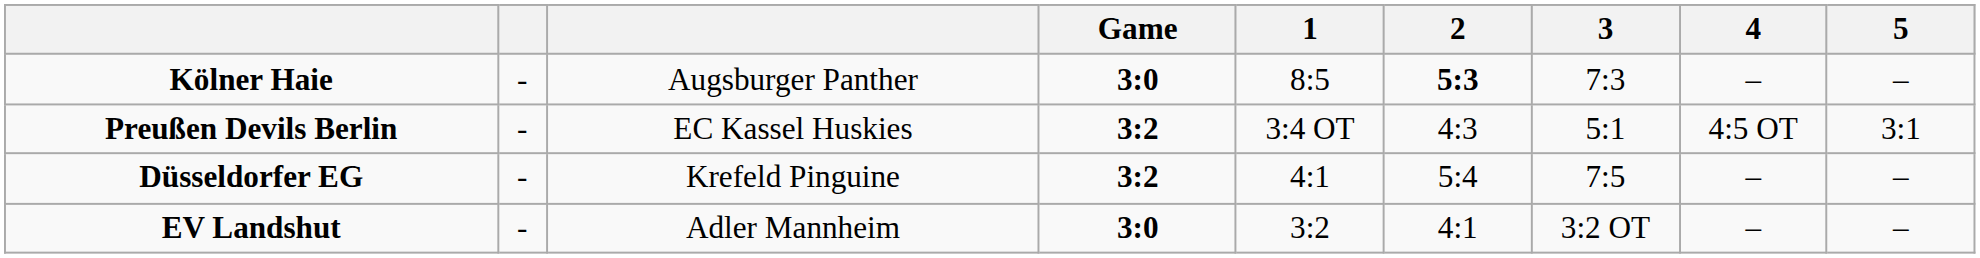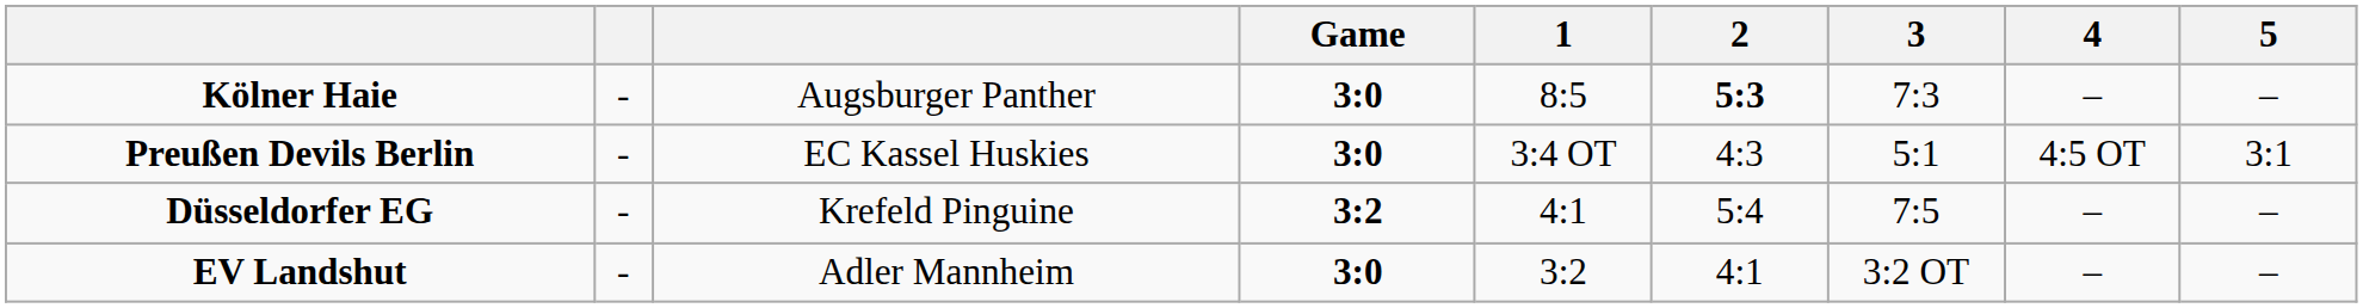Preußen Devils Berlin | Game: 3:2 -> 3:0
